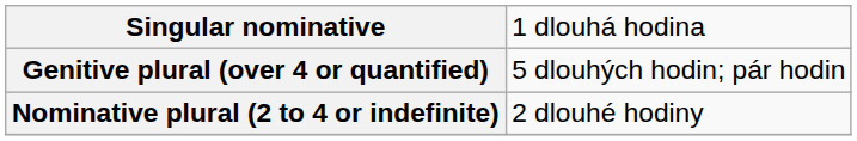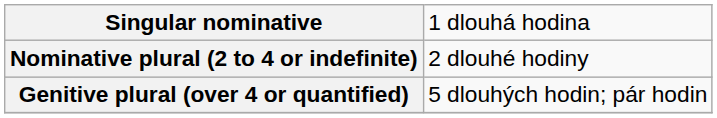rows swapped: Nominative plural (2 to 4 or indefinite) <-> Genitive plural (over 4 or quantified)
